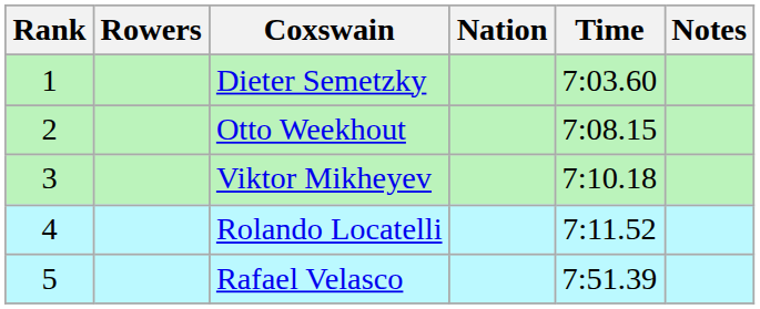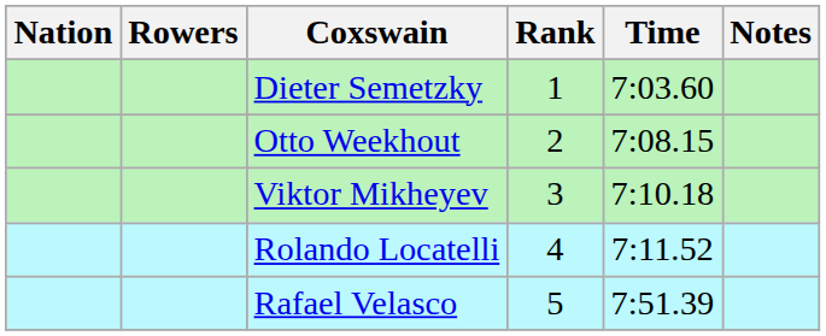columns swapped: Rank <-> Nation
